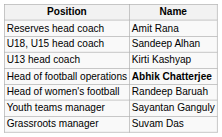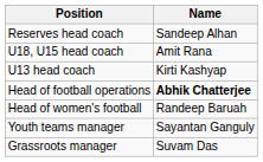Reserves head coach | Name: Amit Rana -> Sandeep Alhan
U18, U15 head coach | Name: Sandeep Alhan -> Amit Rana
